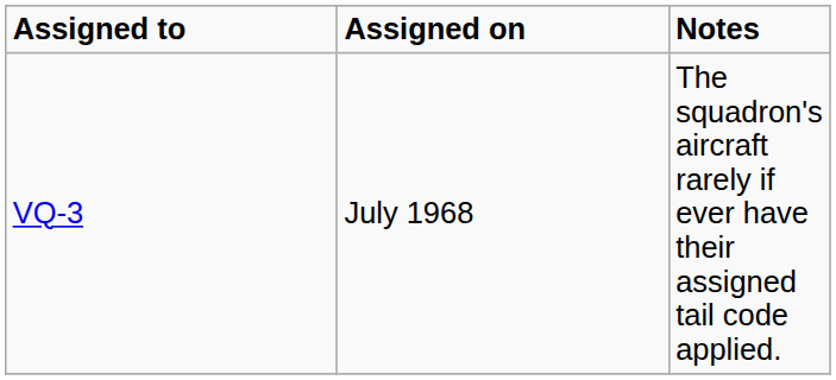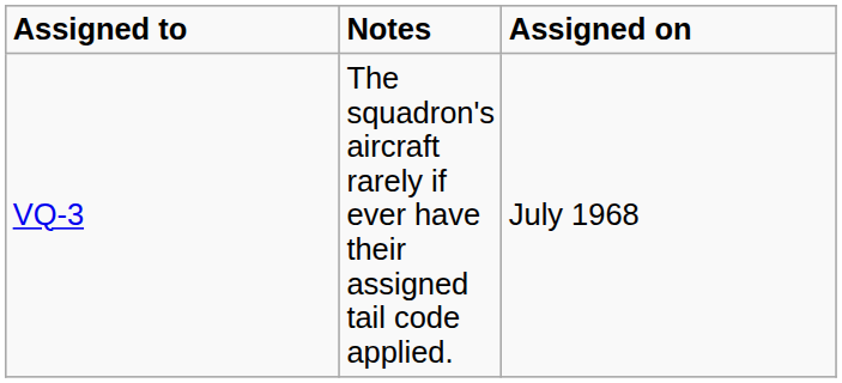columns swapped: Assigned on <-> Notes
